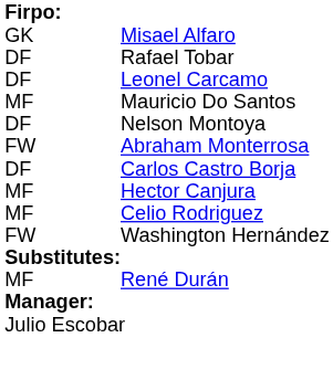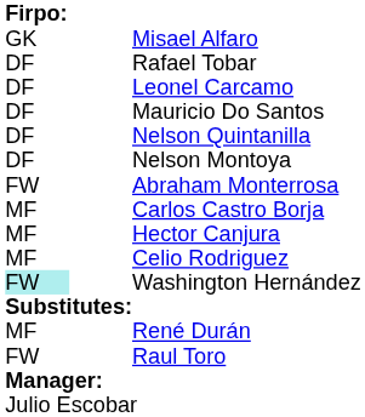Mauricio Do Santos | column 1: MF -> DF
+ row: DF | Nelson Quintanilla
Carlos Castro Borja | column 1: DF -> MF
Washington Hernández | column 1: no background -> paleturquoise background
+ row: FW | Raul Toro
